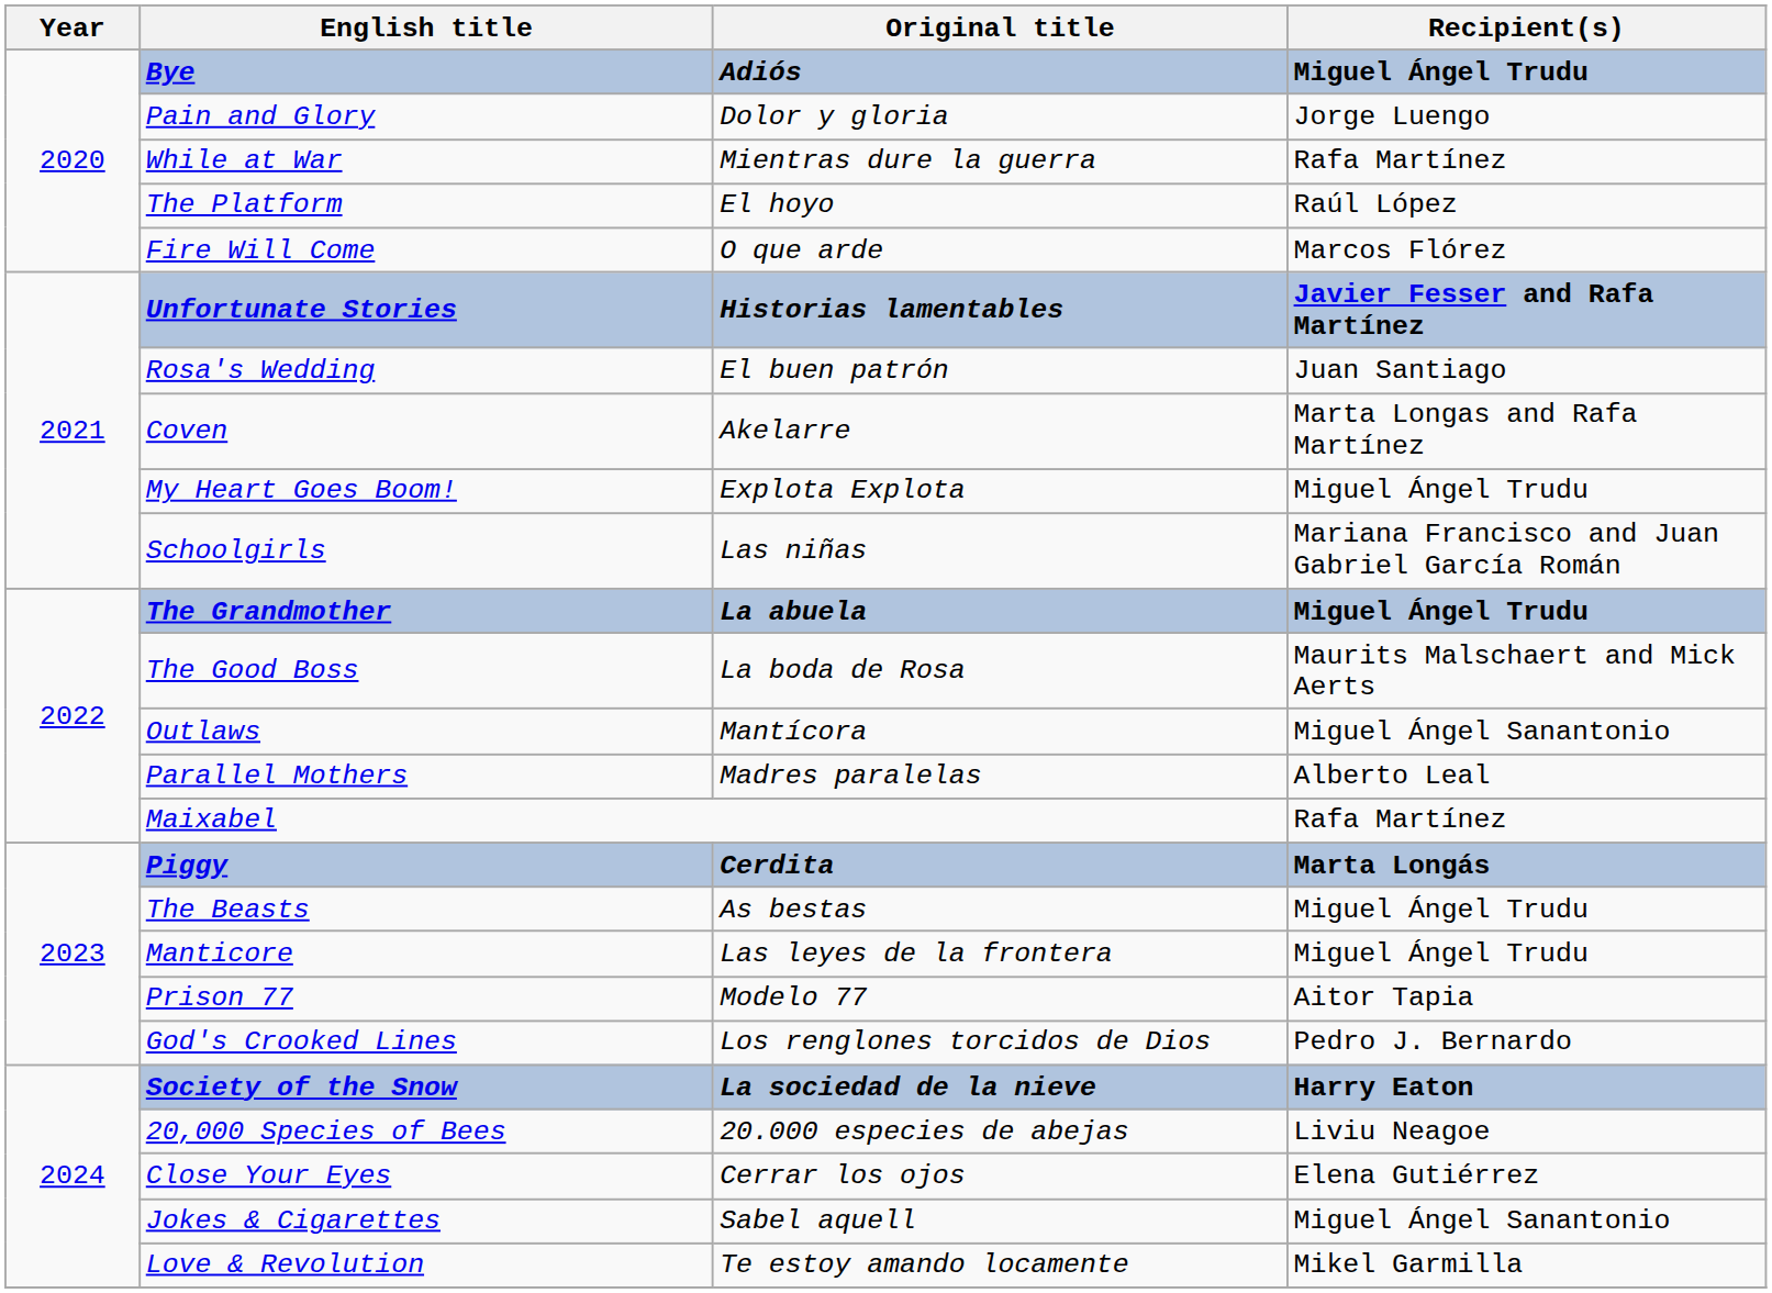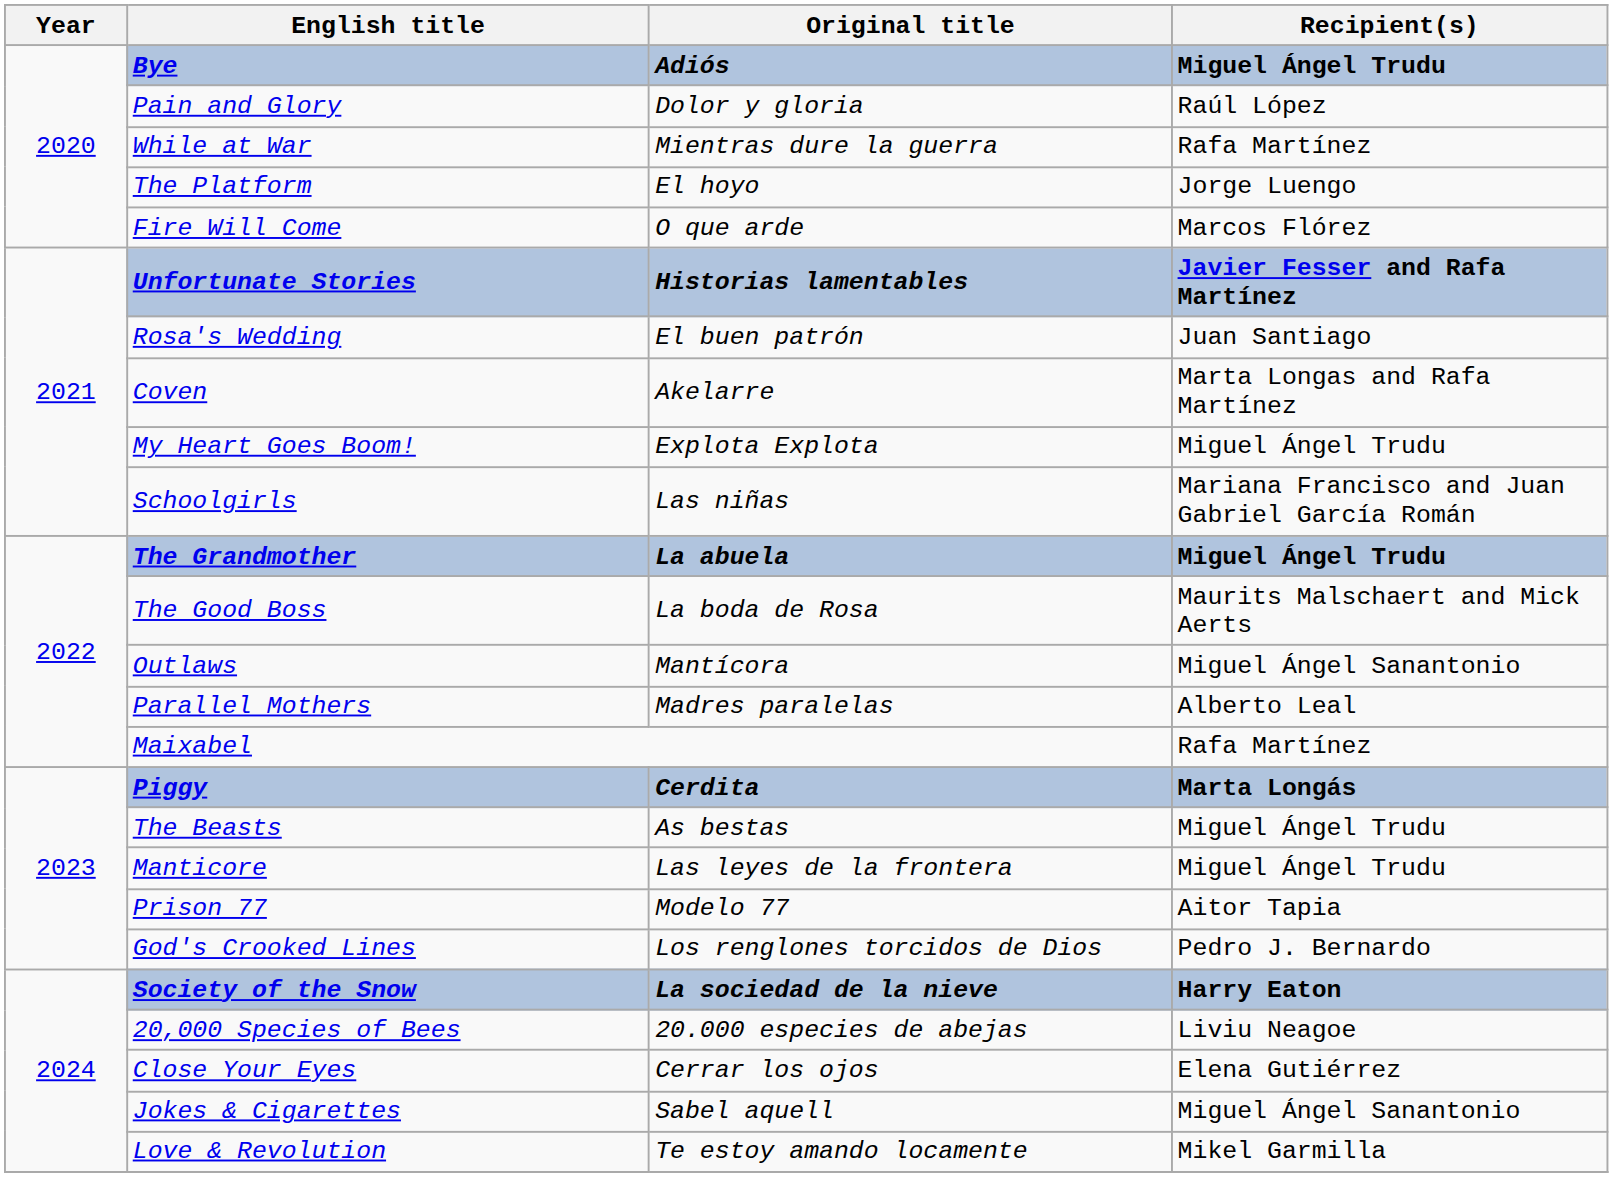Pain and Glory | Recipient(s): Jorge Luengo -> Raúl López
The Platform | Recipient(s): Raúl López -> Jorge Luengo
